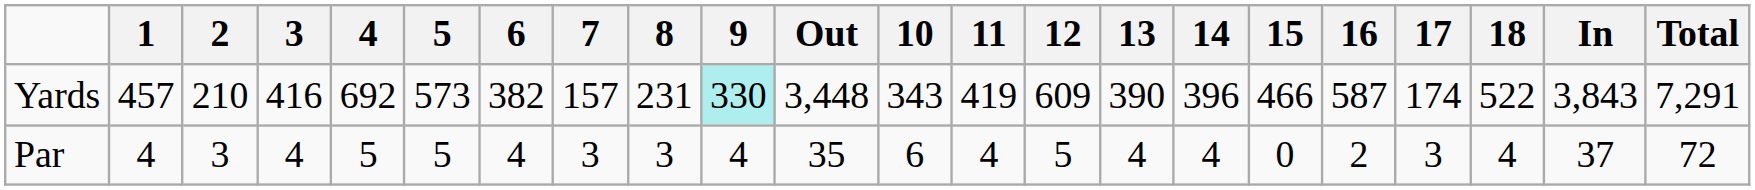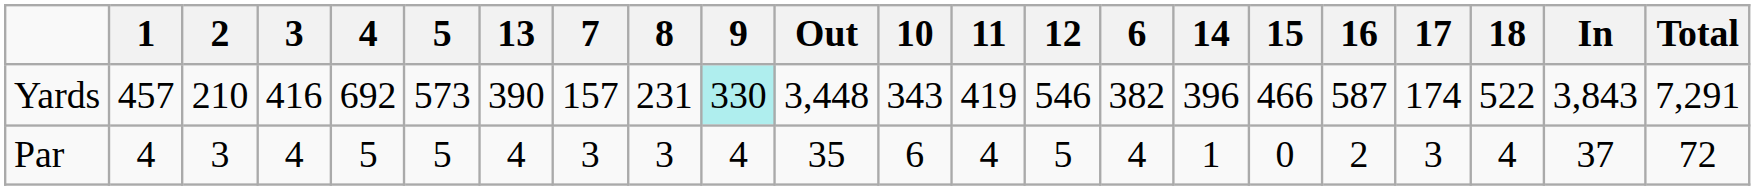columns swapped: 6 <-> 13
Yards | 12: 609 -> 546
Par | 14: 4 -> 1
